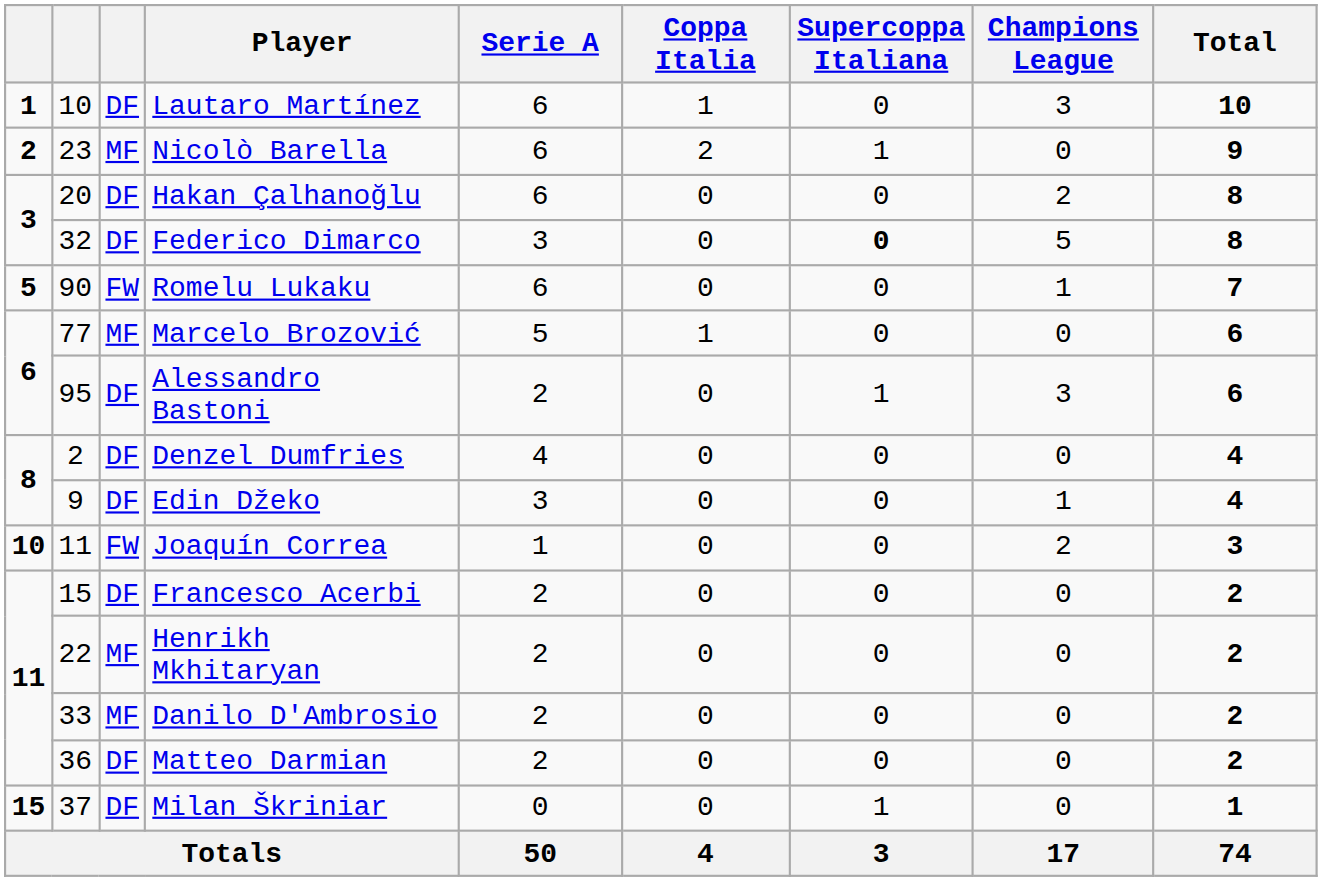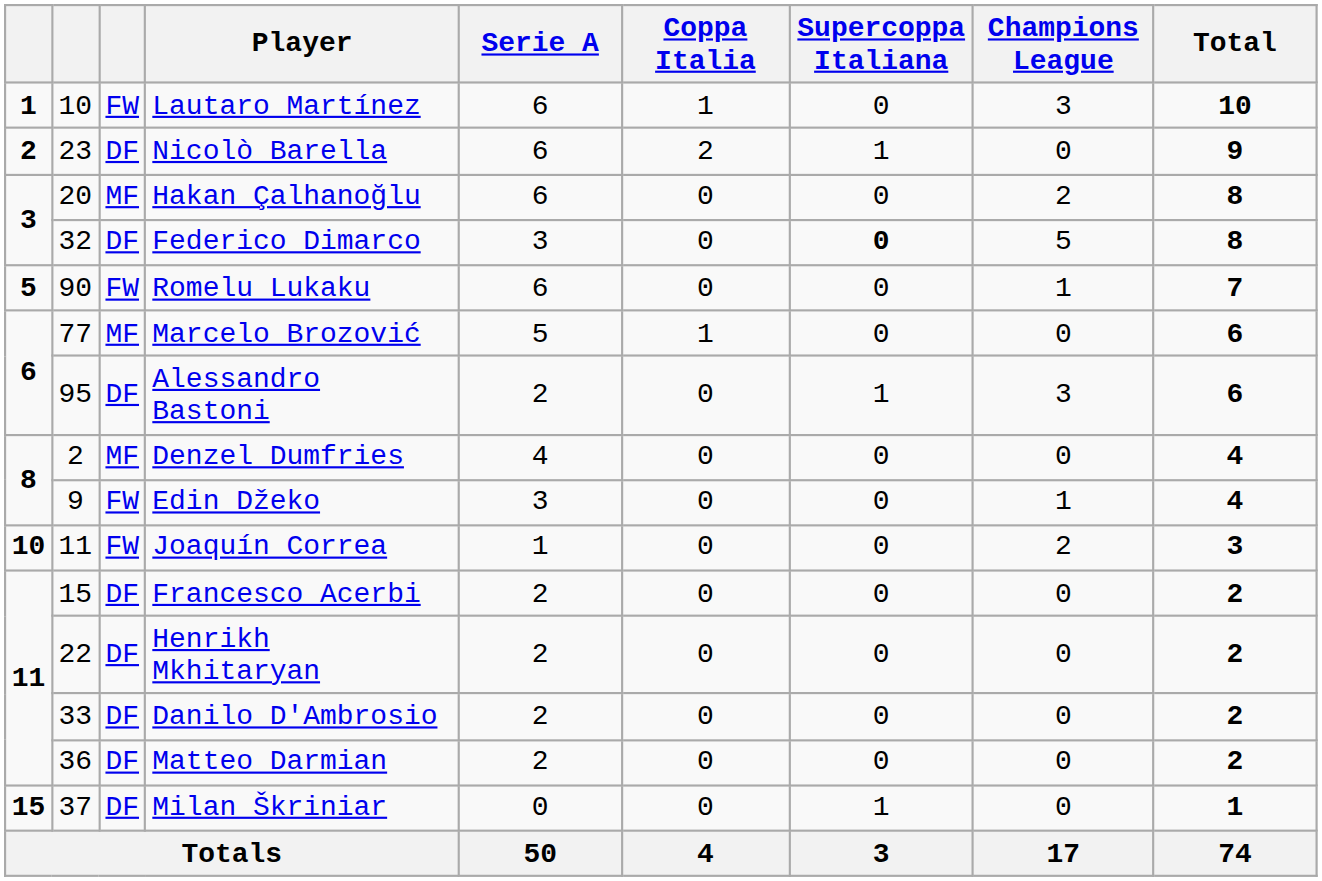Lautaro Martínez | column 3: DF -> FW
Nicolò Barella | column 3: MF -> DF
Hakan Çalhanoğlu | column 3: DF -> MF
Denzel Dumfries | column 3: DF -> MF
Edin Džeko | column 3: DF -> FW
Henrikh Mkhitaryan | column 3: MF -> DF
Danilo D'Ambrosio | column 3: MF -> DF
